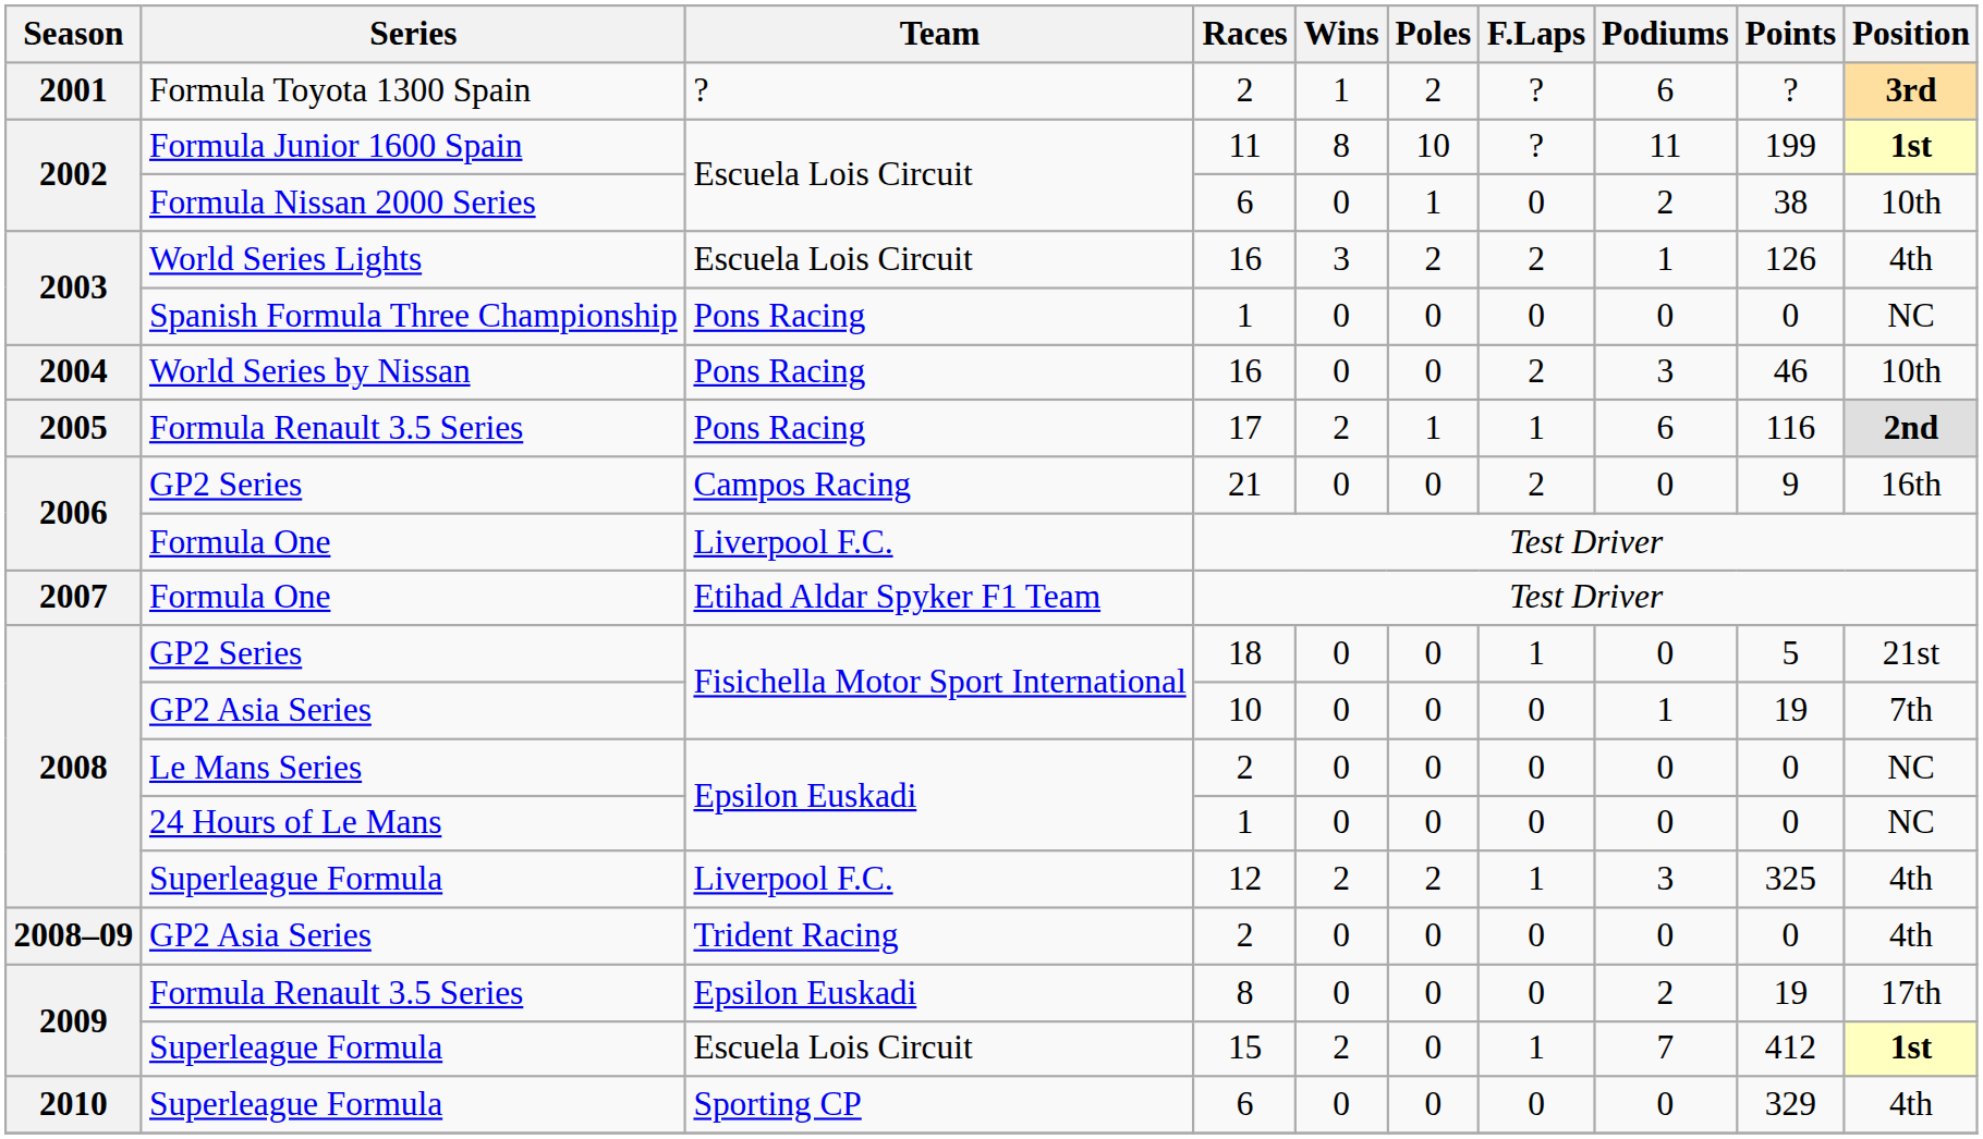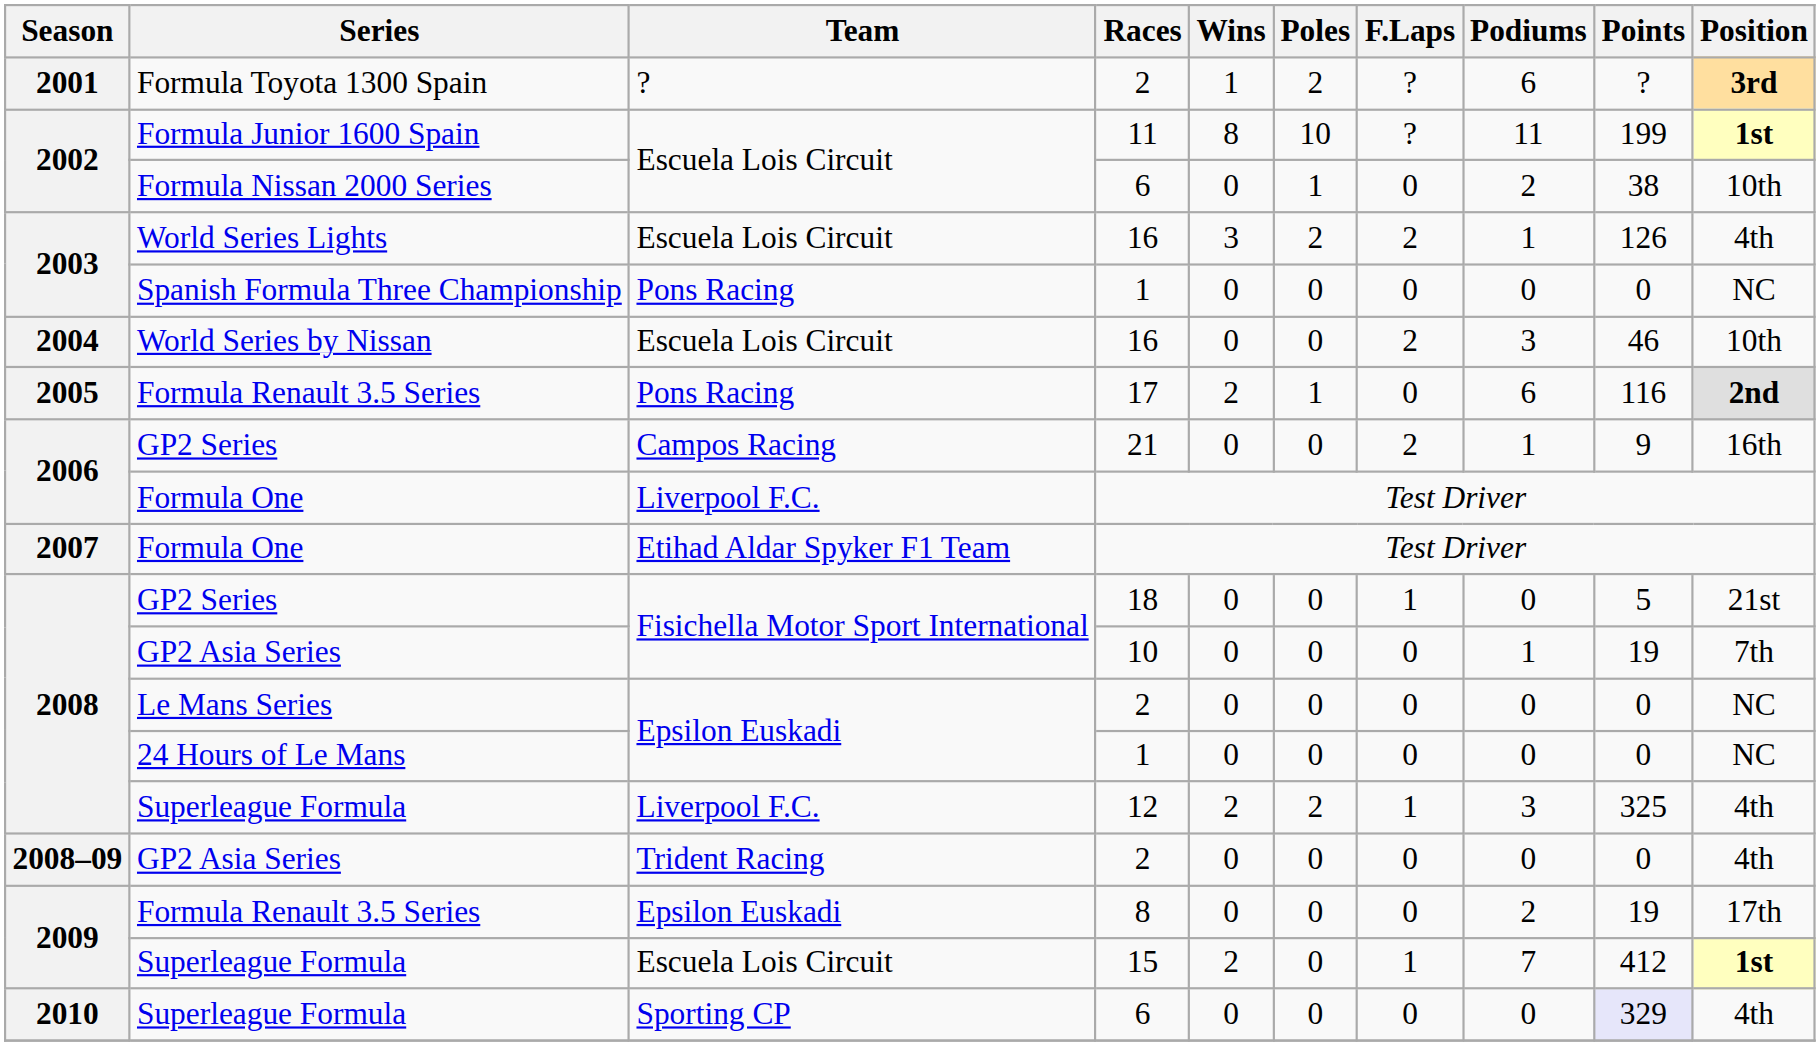World Series by Nissan | Team: Pons Racing -> Escuela Lois Circuit
2005 / Formula Renault 3.5 Series | F.Laps: 1 -> 0
2006 / GP2 Series | Podiums: 0 -> 1
2010 / Superleague Formula | Points: no background -> lavender background
